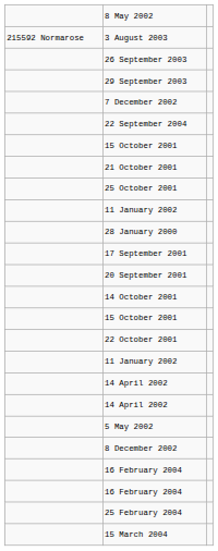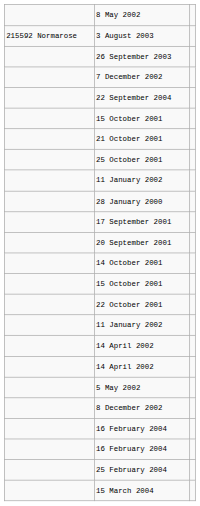- row: 29 September 2003
